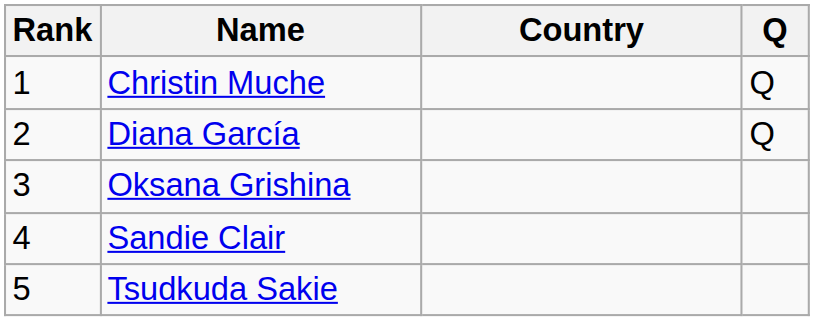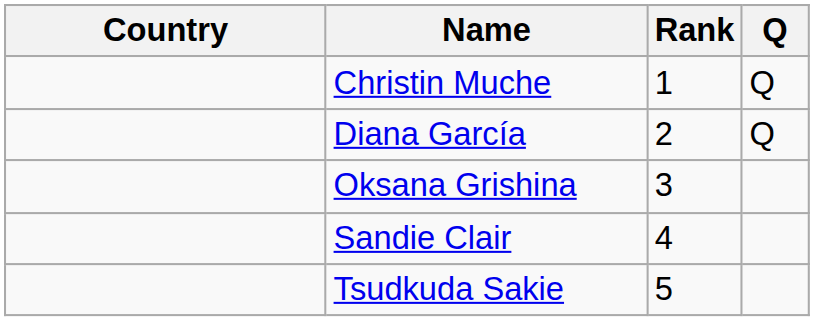columns swapped: Rank <-> Country
